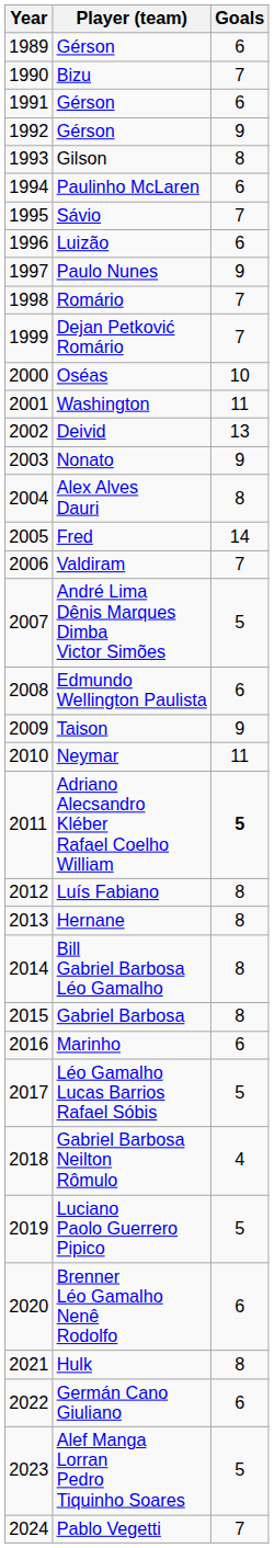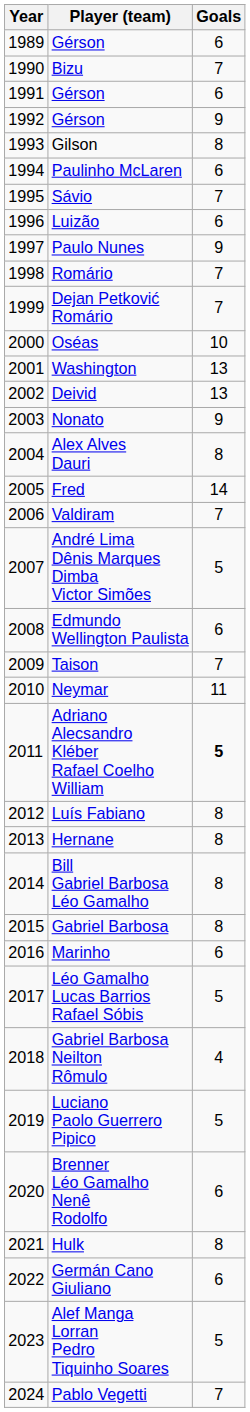Washington | Goals: 11 -> 13
Taison | Goals: 9 -> 7
